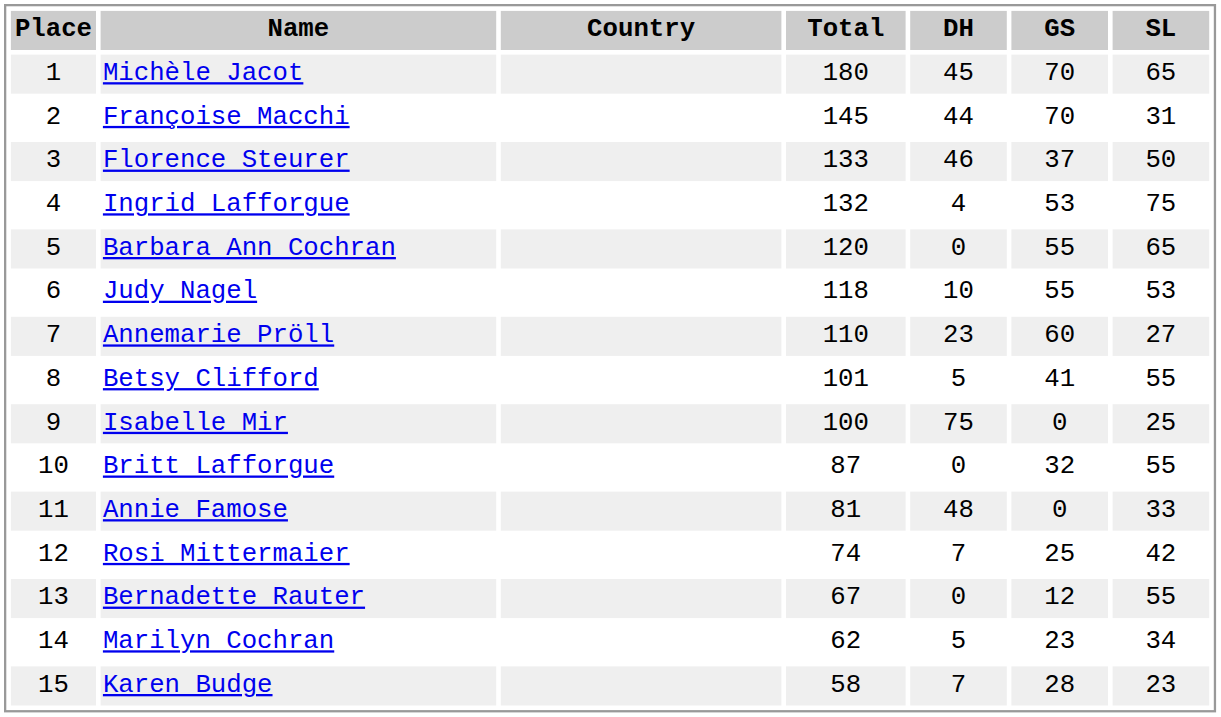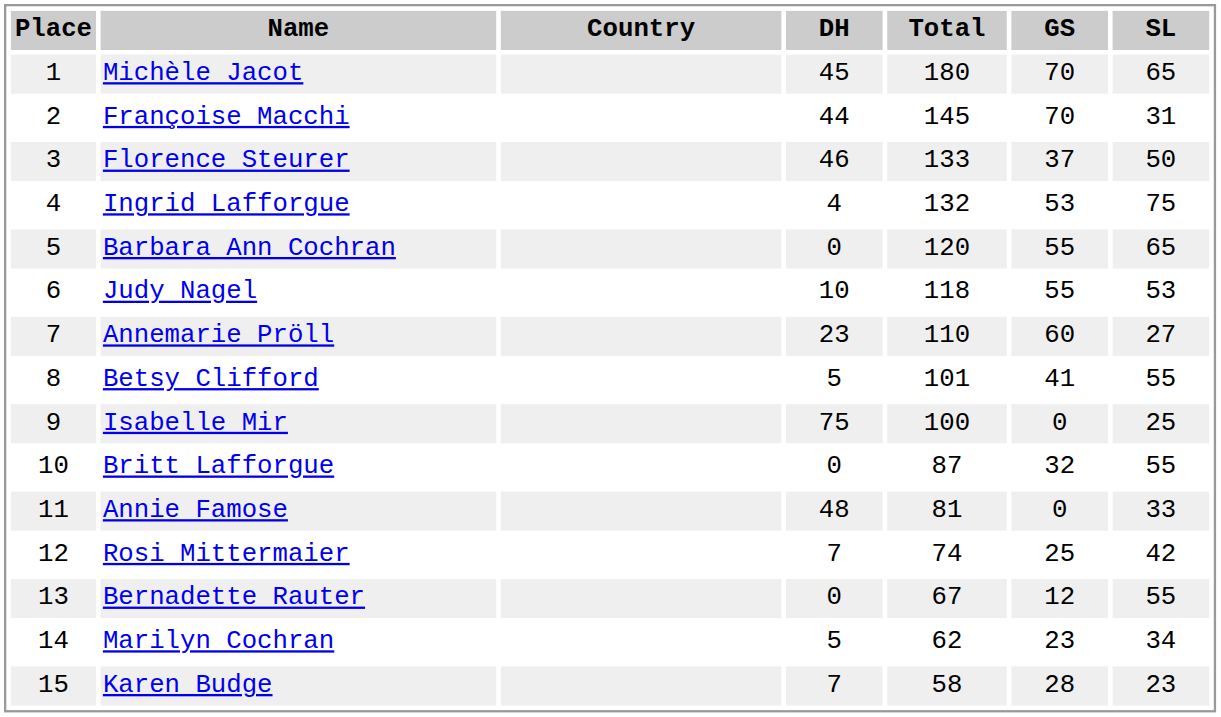columns swapped: Total <-> DH
